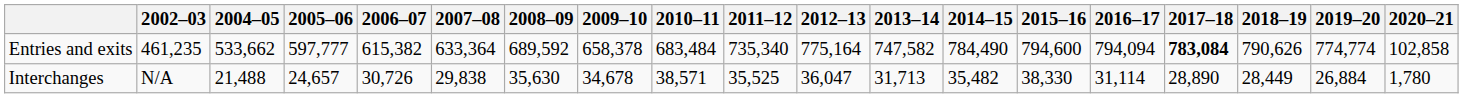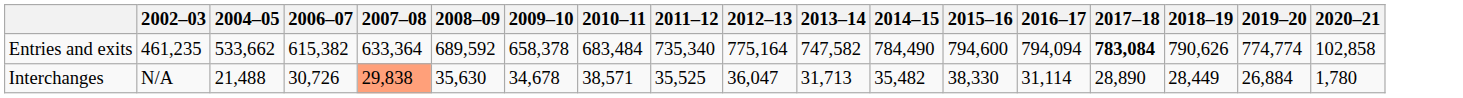- column: 2005–06 | 597,777 | 24,657
Interchanges | 2007–08: no background -> lightsalmon background
